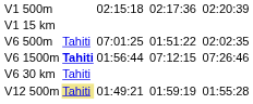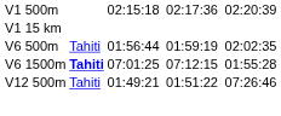V6 500m | column 3: 07:01:25 -> 01:56:44
V6 500m | column 5: 01:51:22 -> 01:59:19
V6 1500m | column 3: 01:56:44 -> 07:01:25
V6 1500m | column 7: 07:26:46 -> 01:55:28
- row: V6 30 km | Tahiti
V12 500m | column 2: khaki background -> no background
V12 500m | column 5: 01:59:19 -> 01:51:22
V12 500m | column 7: 01:55:28 -> 07:26:46
